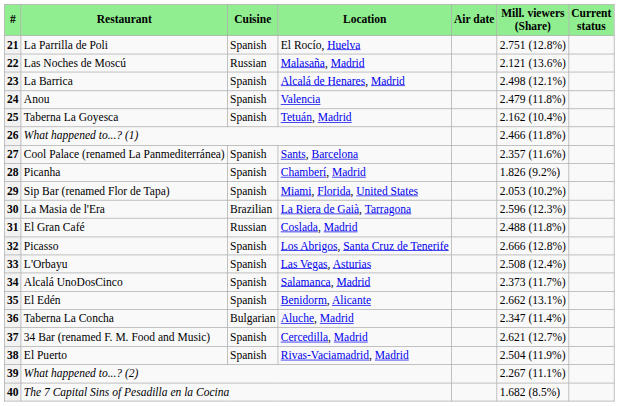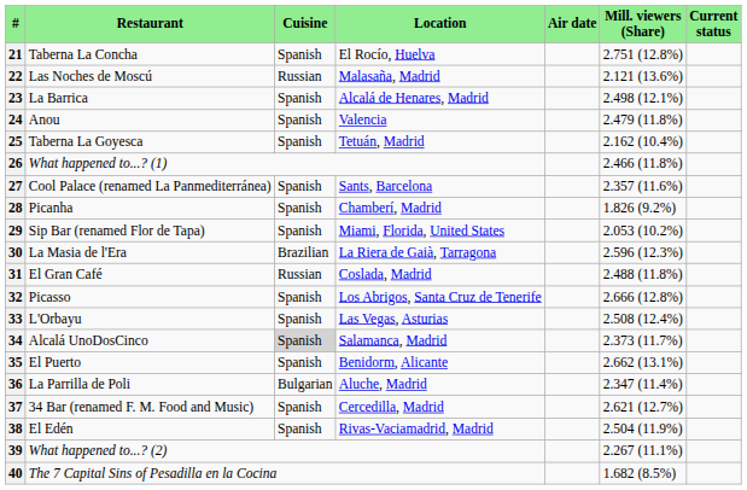21 | Restaurant: La Parrilla de Poli -> Taberna La Concha
34 | Cuisine: no background -> lightgrey background
35 | Restaurant: El Edén -> El Puerto
36 | Restaurant: Taberna La Concha -> La Parrilla de Poli
38 | Restaurant: El Puerto -> El Edén
